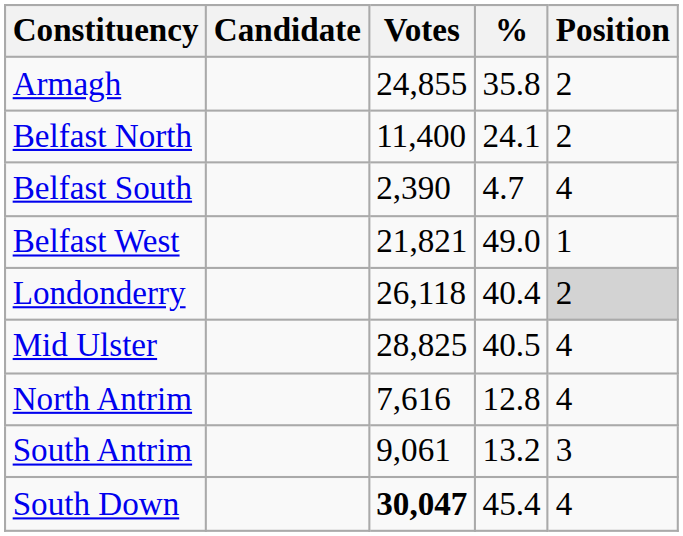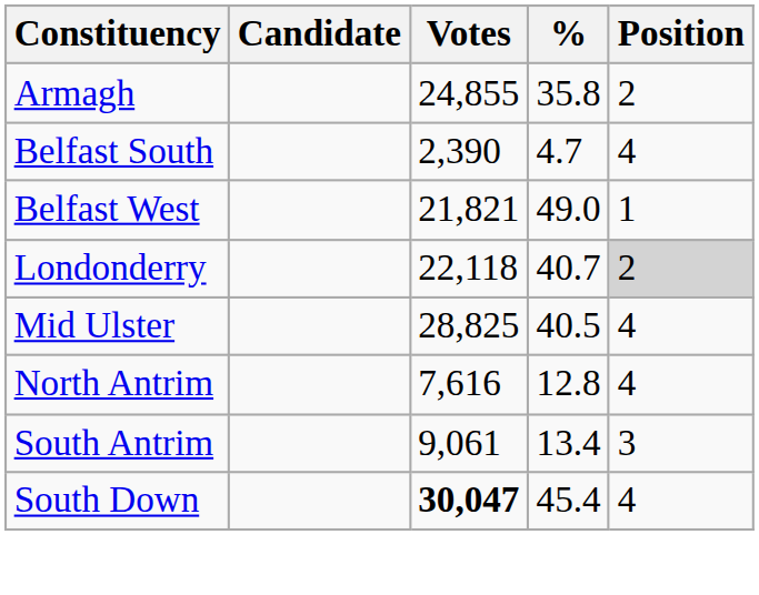- row: Belfast North | 11,400 | 24.1 | 2
Londonderry | Votes: 26,118 -> 22,118
Londonderry | %: 40.4 -> 40.7
South Antrim | %: 13.2 -> 13.4
